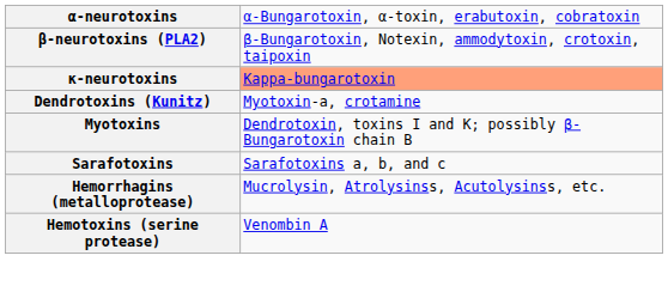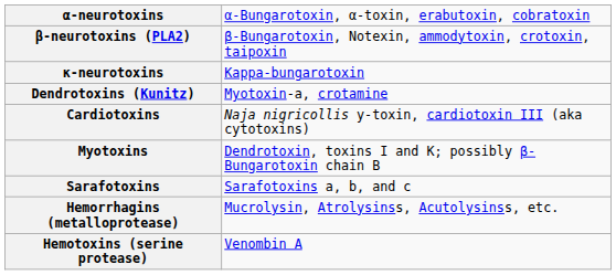κ-neurotoxins | column 2: lightsalmon background -> no background
+ row: Cardiotoxins | Naja nigricollis y-toxin, cardiotoxin III (aka cytotoxins)
